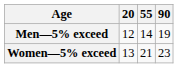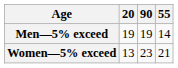columns swapped: 55 <-> 90
Men—5% exceed | 20: 12 -> 19
